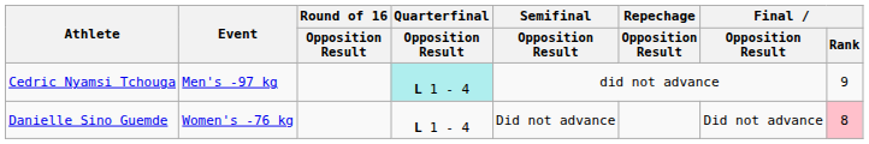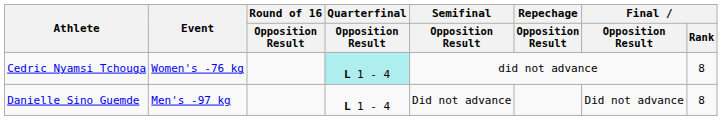Cedric Nyamsi Tchouga | Event: Men's -97 kg -> Women's -76 kg
Cedric Nyamsi Tchouga | Final / Rank: 9 -> 8
Danielle Sino Guemde | Event: Women's -76 kg -> Men's -97 kg
Danielle Sino Guemde | Final / Rank: pink background -> no background
